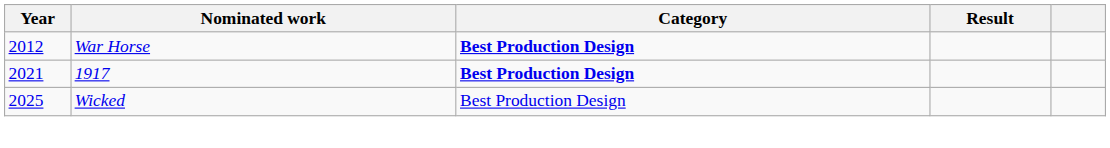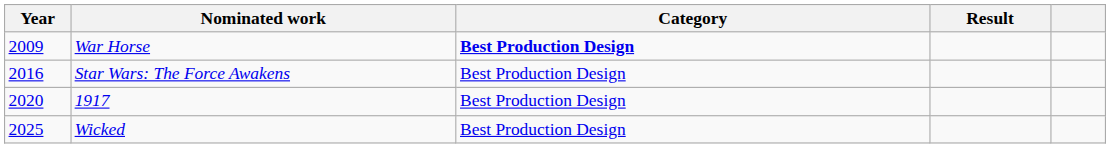War Horse | Year: 2012 -> 2009
+ row: 2016 | Star Wars: The Force Awakens | Best Production Design
1917 | Year: 2021 -> 2020
1917 | Category: bold -> normal
